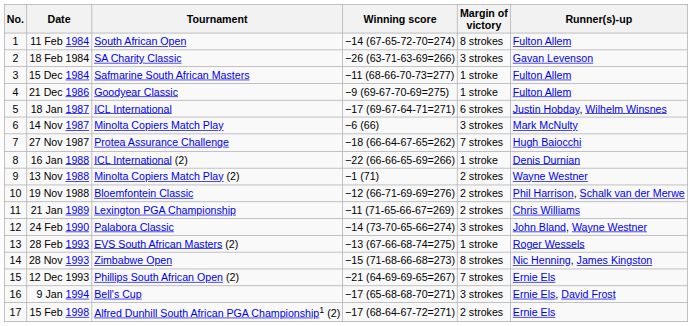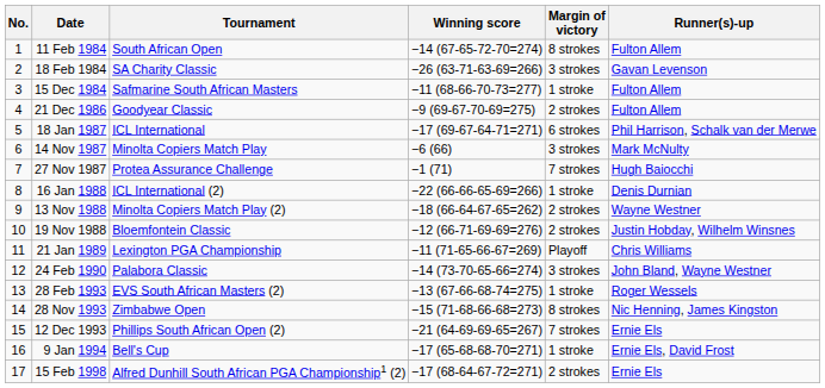21 Dec 1986 | Margin of victory: 1 stroke -> 2 strokes
18 Jan 1987 | Runner(s)-up: Justin Hobday, Wilhelm Winsnes -> Phil Harrison, Schalk van der Merwe
27 Nov 1987 | Winning score: −18 (66-64-67-65=262) -> −1 (71)
13 Nov 1988 | Winning score: −1 (71) -> −18 (66-64-67-65=262)
19 Nov 1988 | Runner(s)-up: Phil Harrison, Schalk van der Merwe -> Justin Hobday, Wilhelm Winsnes
21 Jan 1989 | Margin of victory: 2 strokes -> Playoff
9 Jan 1994 | Margin of victory: 3 strokes -> 1 stroke
